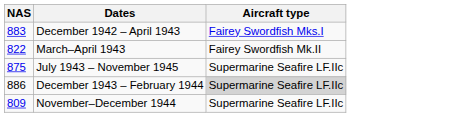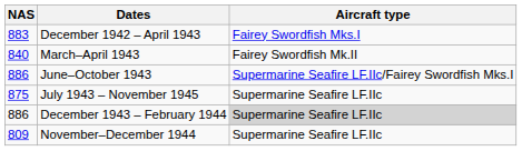March–April 1943 | NAS: 822 -> 840
+ row: 886 | June–October 1943 | Supermarine Seafire LF.IIc/Fairey Swordfish Mks.I
